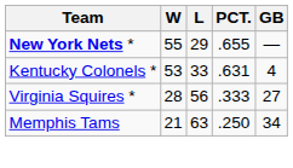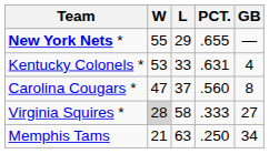+ row: Carolina Cougars * | 47 | 37 | .560 | 8
Virginia Squires * | W: no background -> lightgrey background
Virginia Squires * | L: 56 -> 58
